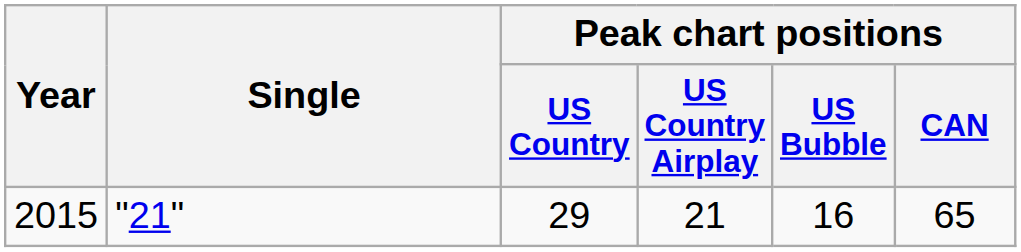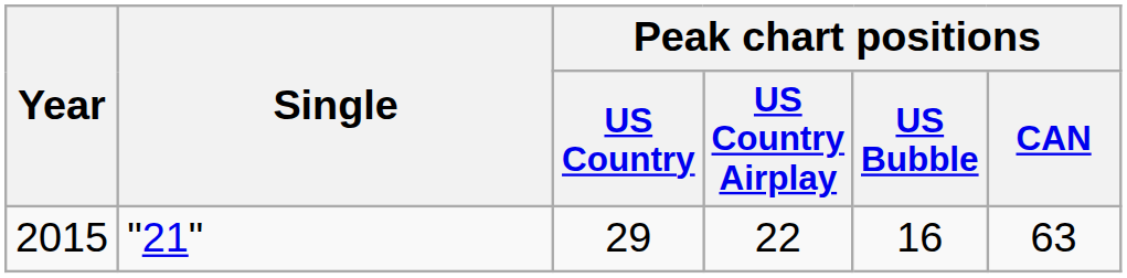2015 | Peak chart positions / US Country Airplay: 21 -> 22
2015 | Peak chart positions / CAN: 65 -> 63
